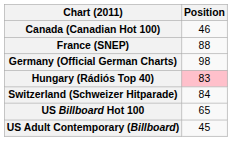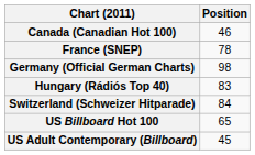France (SNEP) | Position: 88 -> 78
Hungary (Rádiós Top 40) | Position: pink background -> no background
